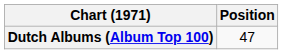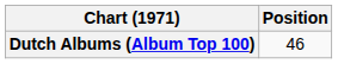Dutch Albums (Album Top 100) | Position: 47 -> 46
